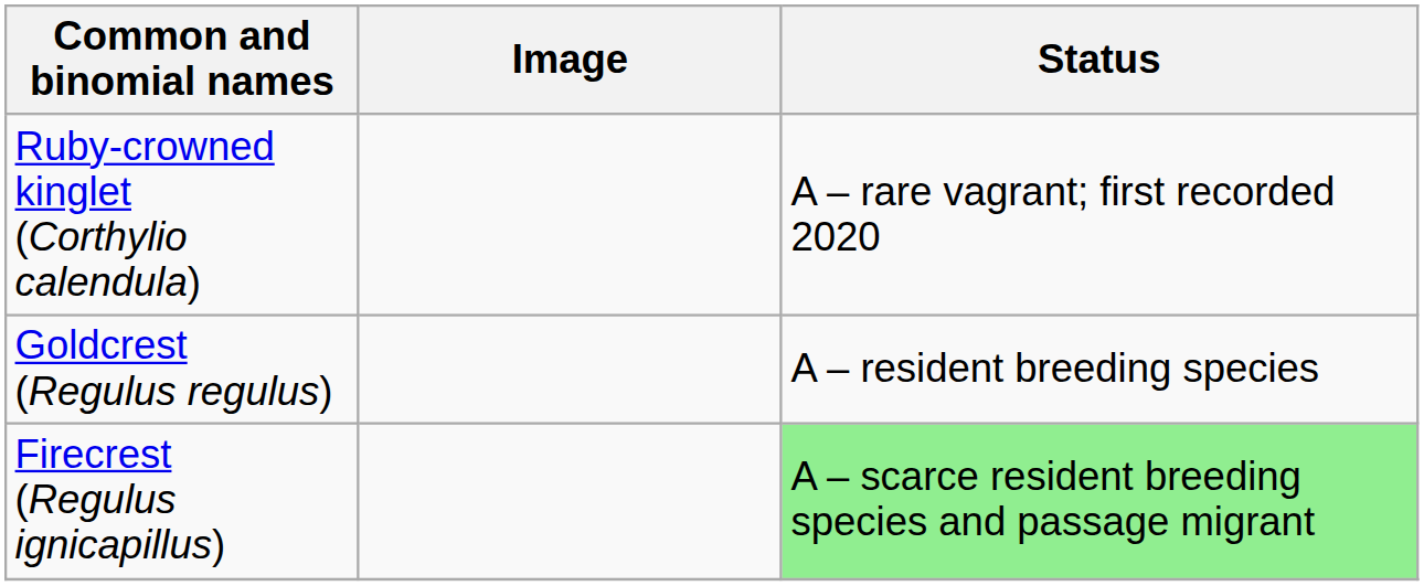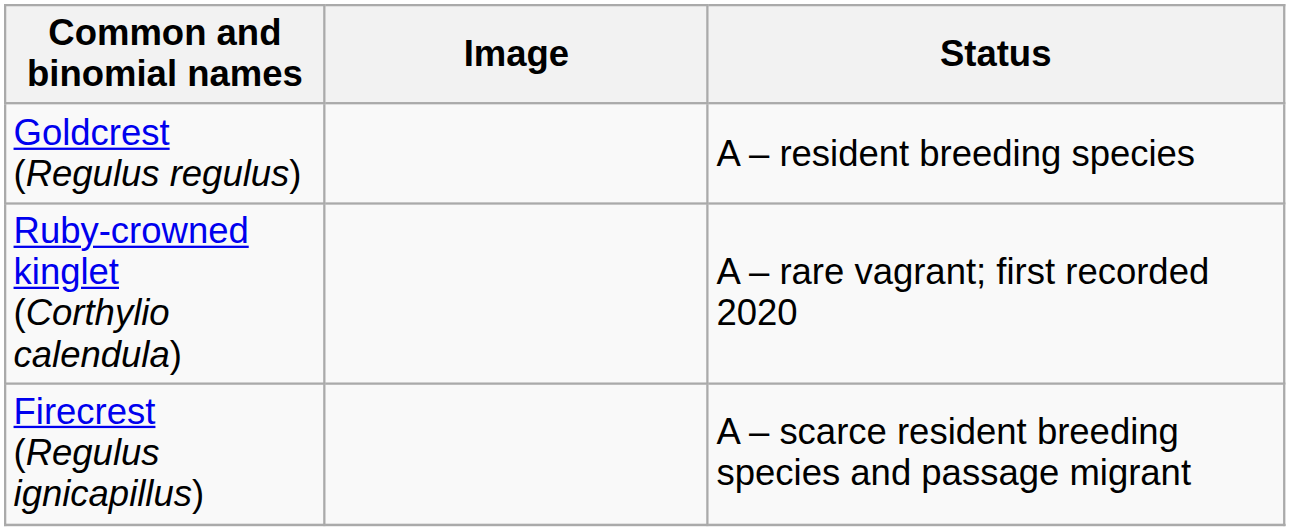rows swapped: Ruby-crowned kinglet (Corthylio calendula) <-> Goldcrest (Regulus regulus)
Firecrest (Regulus ignicapillus) | Status: lightgreen background -> no background
